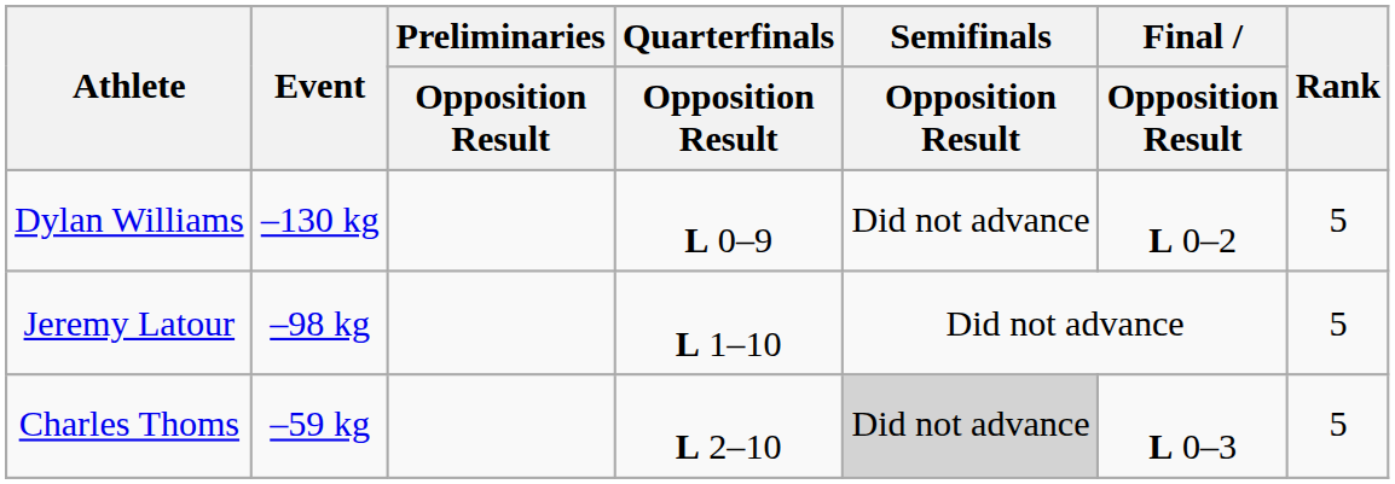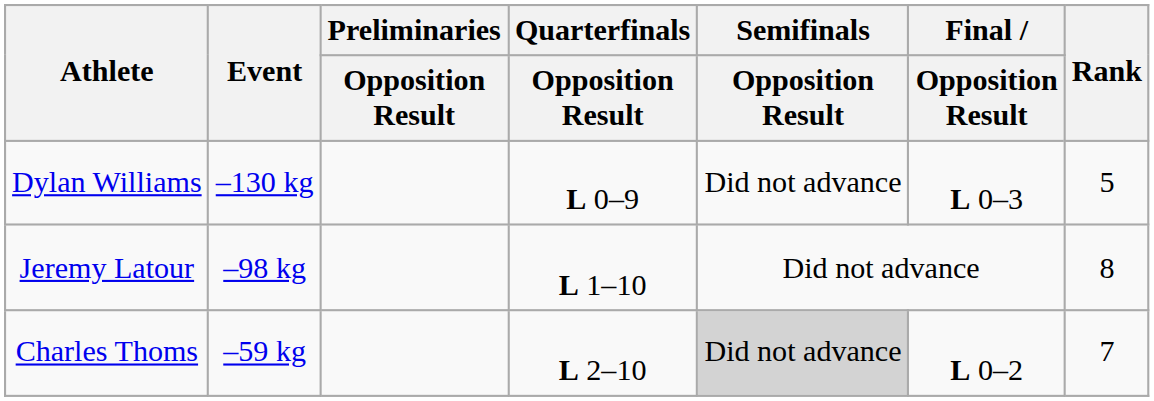Dylan Williams | Final / Opposition Result: L 0–2 -> L 0–3
Jeremy Latour | Rank: 5 -> 8
Charles Thoms | Final / Opposition Result: L 0–3 -> L 0–2
Charles Thoms | Rank: 5 -> 7
